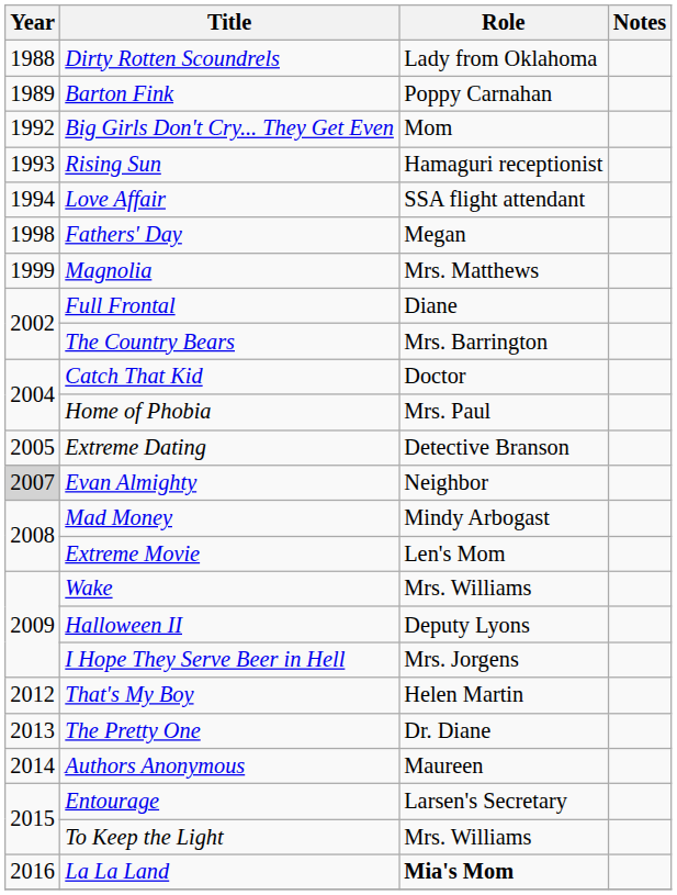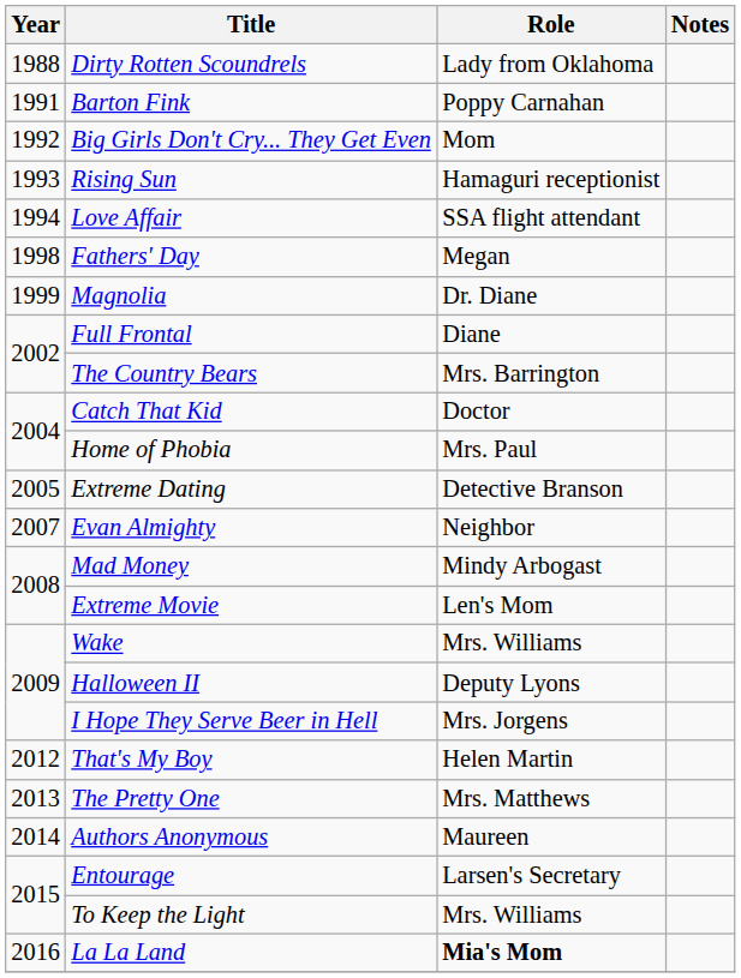Barton Fink | Year: 1989 -> 1991
Magnolia | Role: Mrs. Matthews -> Dr. Diane
Evan Almighty | Year: lightgrey background -> no background
The Pretty One | Role: Dr. Diane -> Mrs. Matthews
